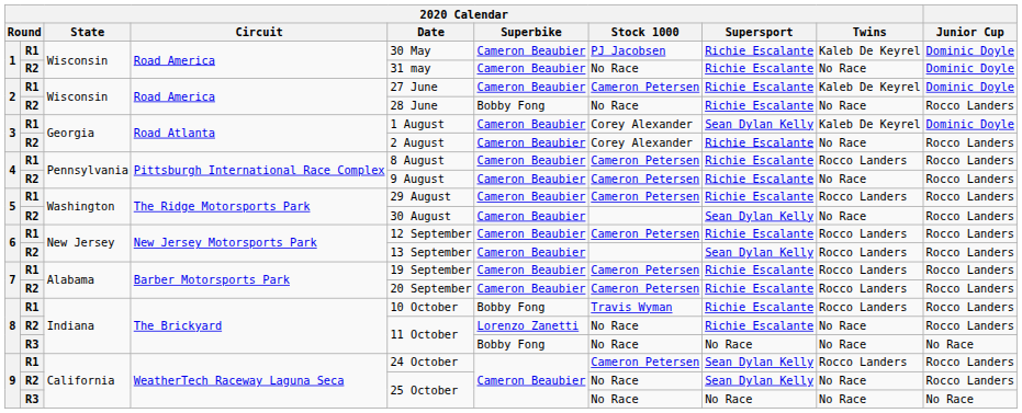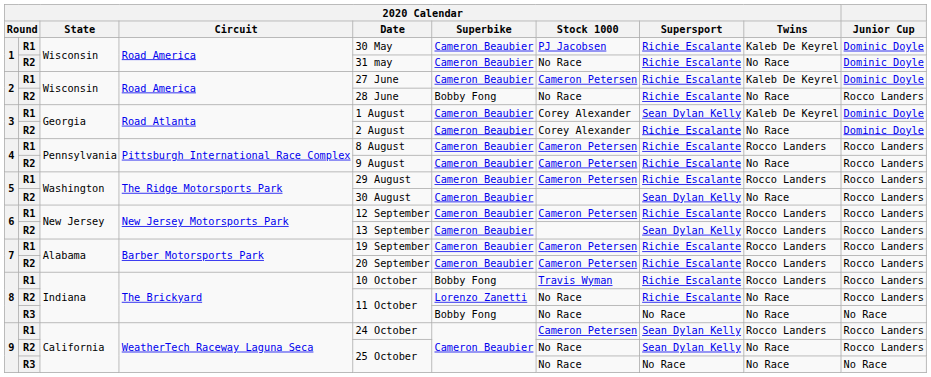3 / R2 | Junior Cup: Rocco Landers -> Dominic Doyle
